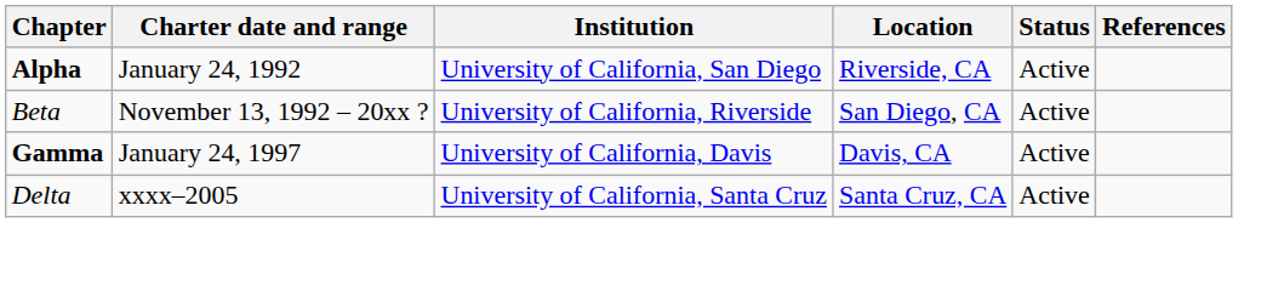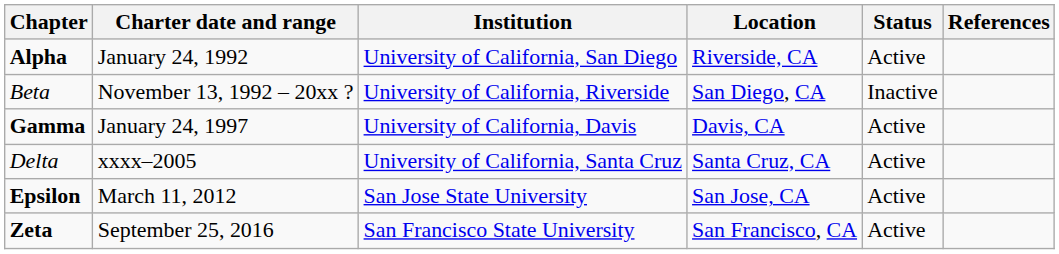Beta | Status: Active -> Inactive
+ row: Epsilon | March 11, 2012 | San Jose State University | San Jose, CA | Active
+ row: Zeta | September 25, 2016 | San Francisco State University | San Francisco, CA | Active
